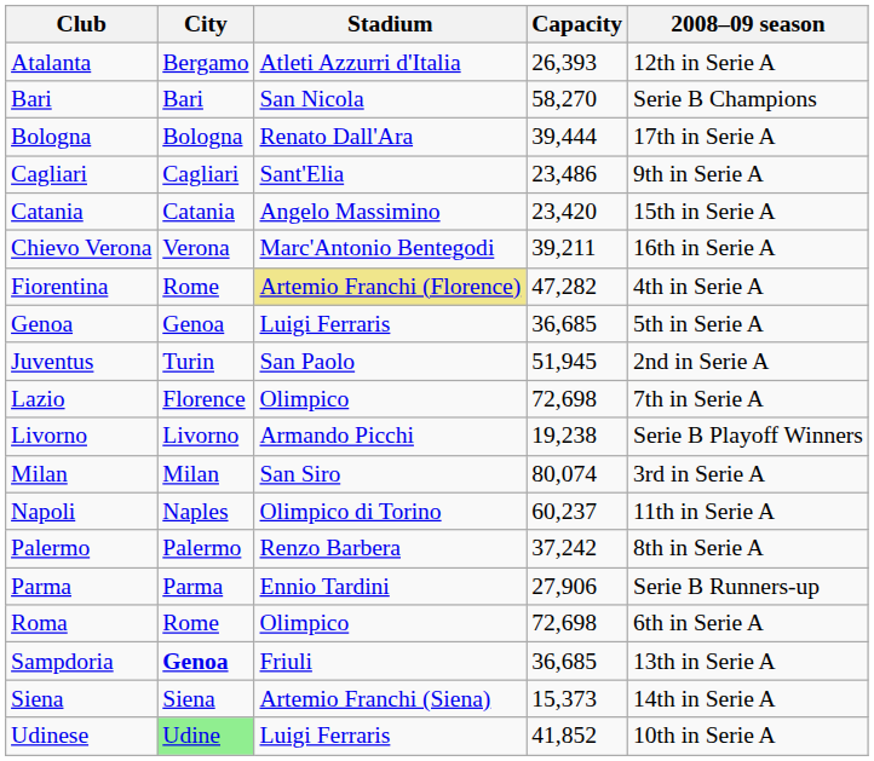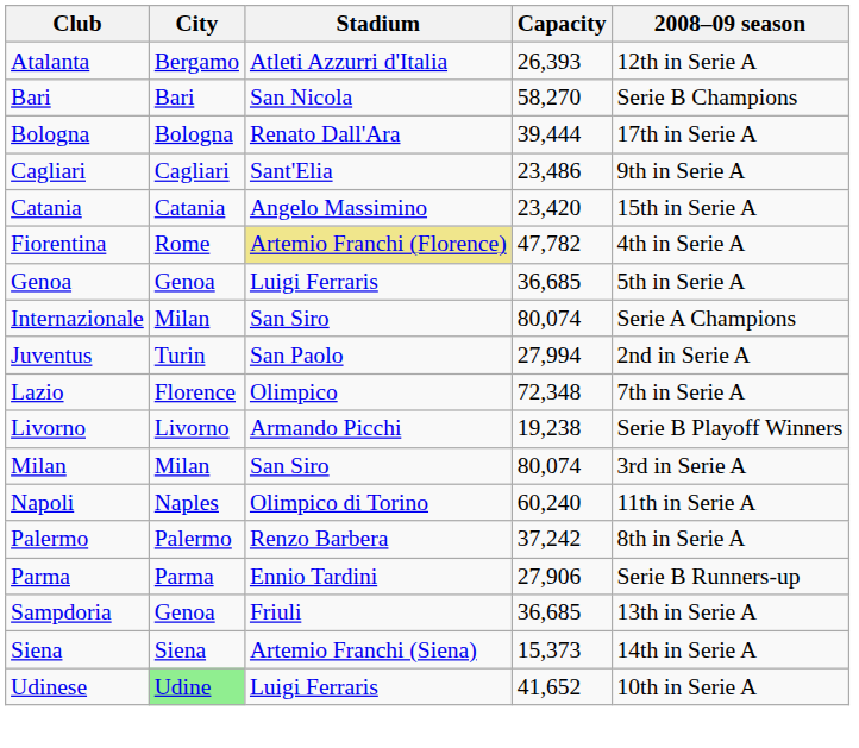- row: Chievo Verona | Verona | Marc'Antonio Bentegodi | 39,211 | 16th in Serie A
Fiorentina | Capacity: 47,282 -> 47,782
+ row: Internazionale | Milan | San Siro | 80,074 | Serie A Champions
Juventus | Capacity: 51,945 -> 27,994
Lazio | Capacity: 72,698 -> 72,348
Napoli | Capacity: 60,237 -> 60,240
- row: Roma | Rome | Olimpico | 72,698 | 6th in Serie A
Sampdoria | City: bold -> normal
Udinese | Capacity: 41,852 -> 41,652
